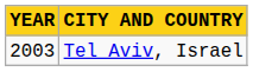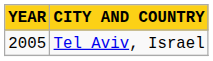Tel Aviv, Israel | YEAR: 2003 -> 2005
